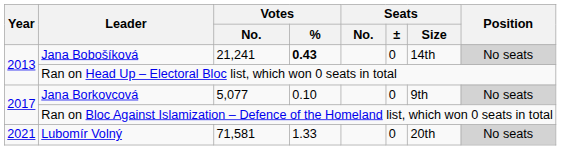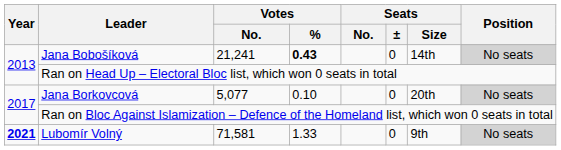Jana Borkovcová | Seats / Size: 9th -> 20th
Lubomír Volný | Year: normal -> bold
Lubomír Volný | Seats / Size: 20th -> 9th
